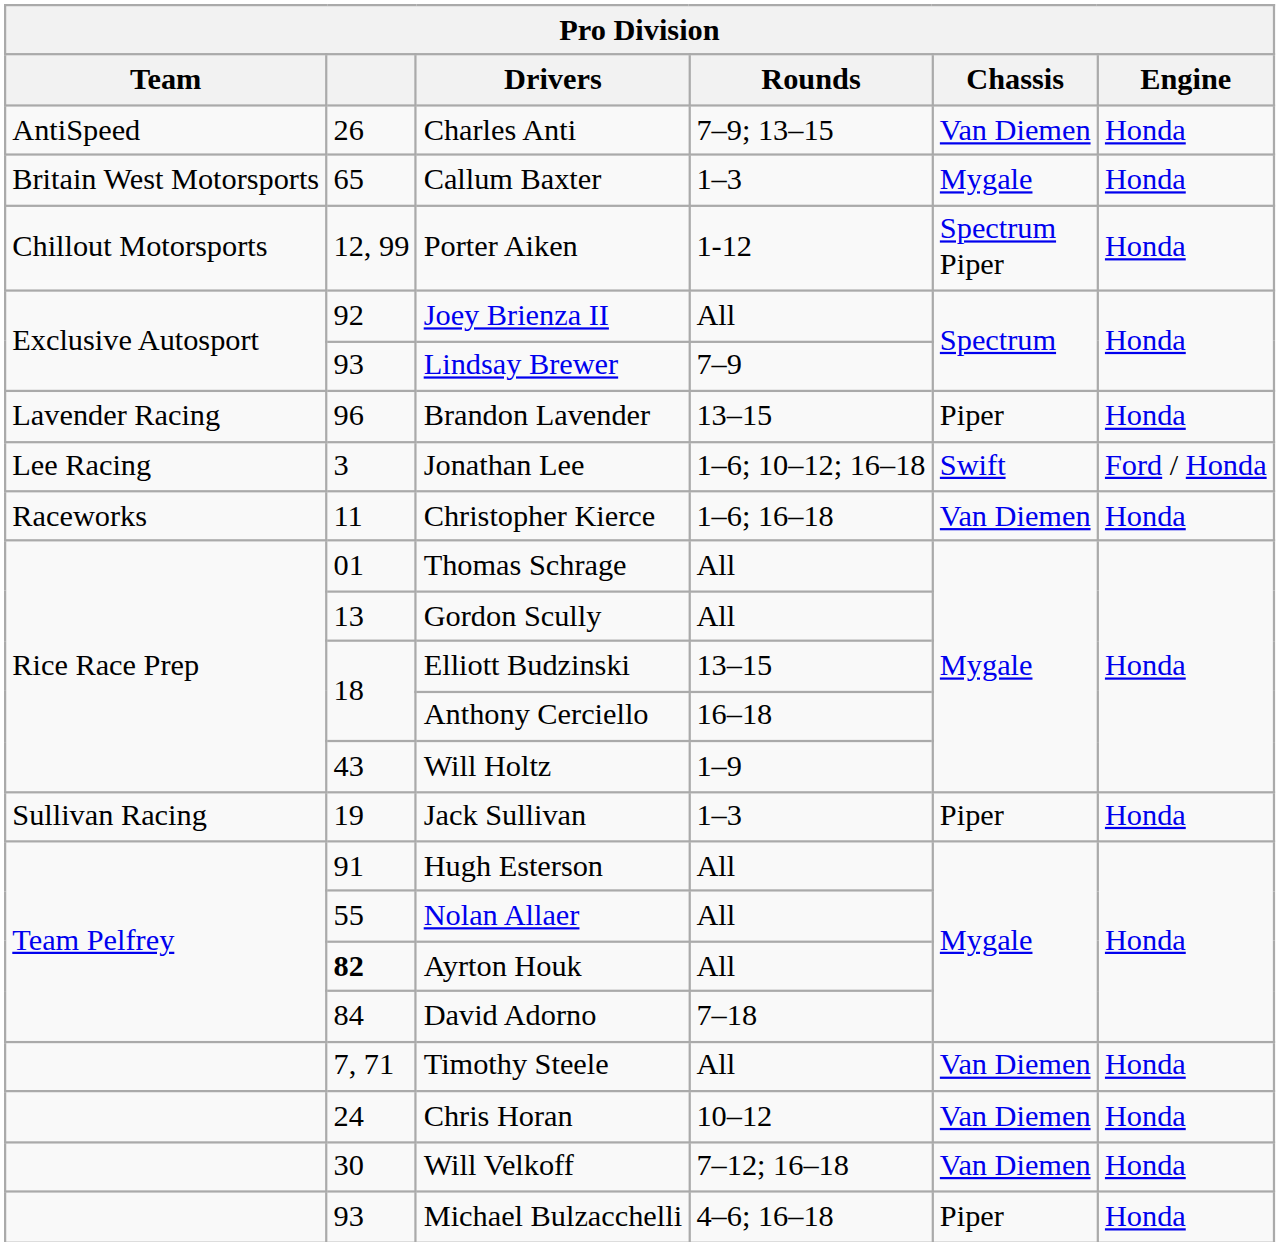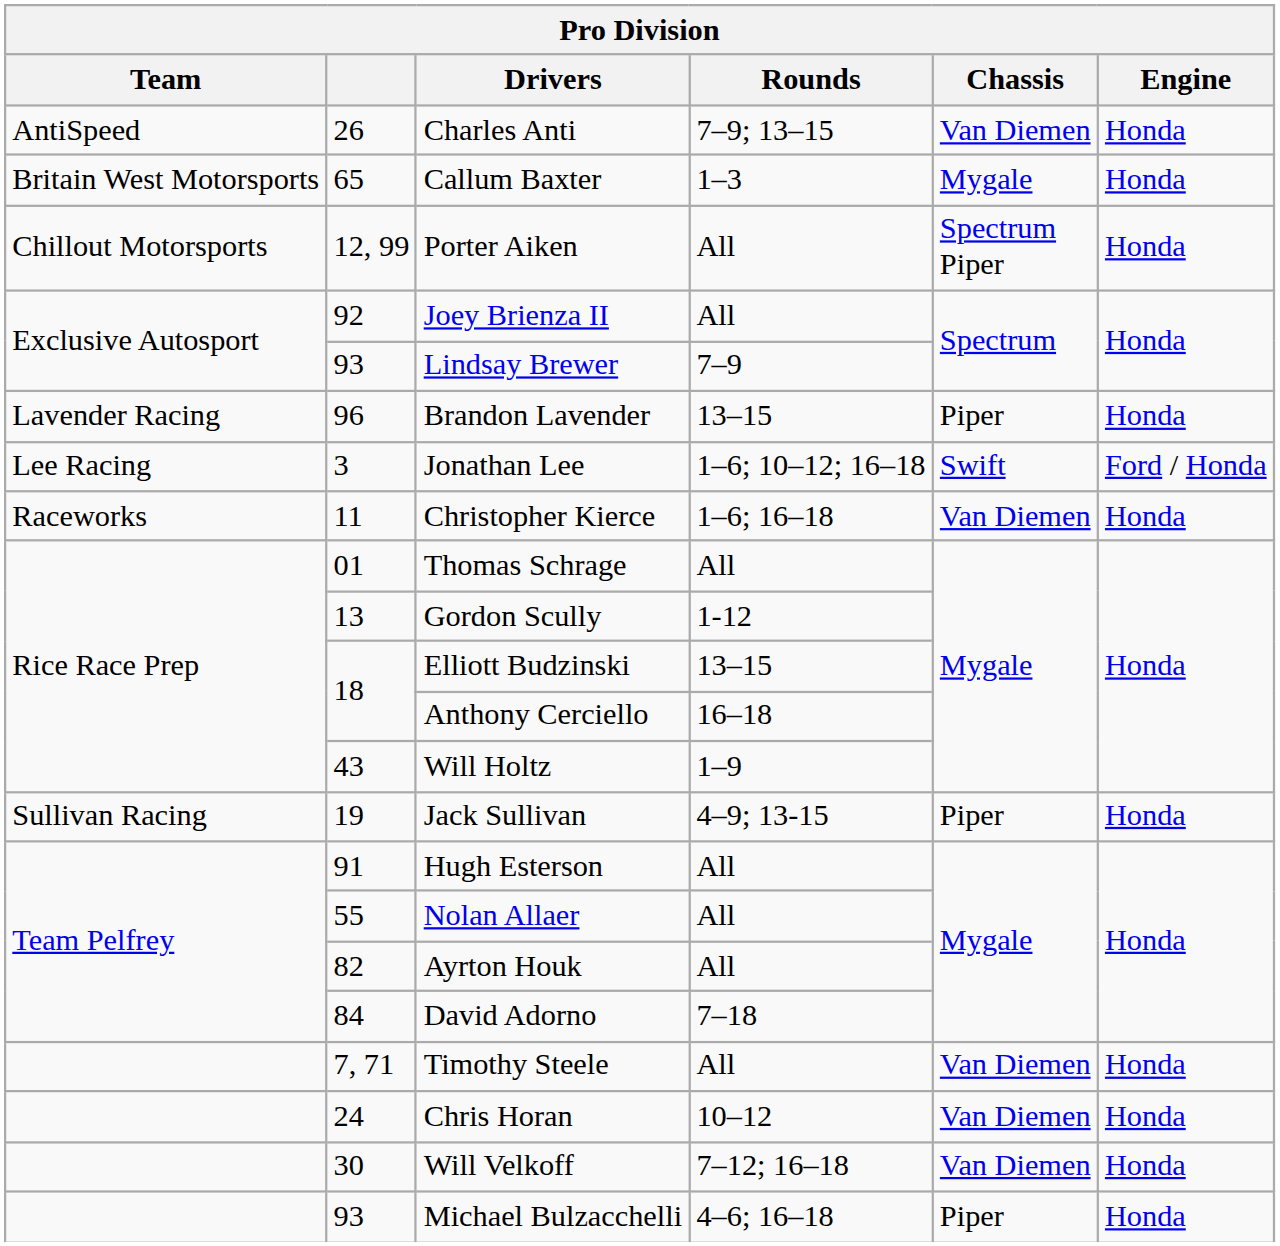Porter Aiken | Rounds: 1-12 -> All
Gordon Scully | Rounds: All -> 1-12
Jack Sullivan | Rounds: 1–3 -> 4–9; 13-15
Ayrton Houk | column 2: bold -> normal
